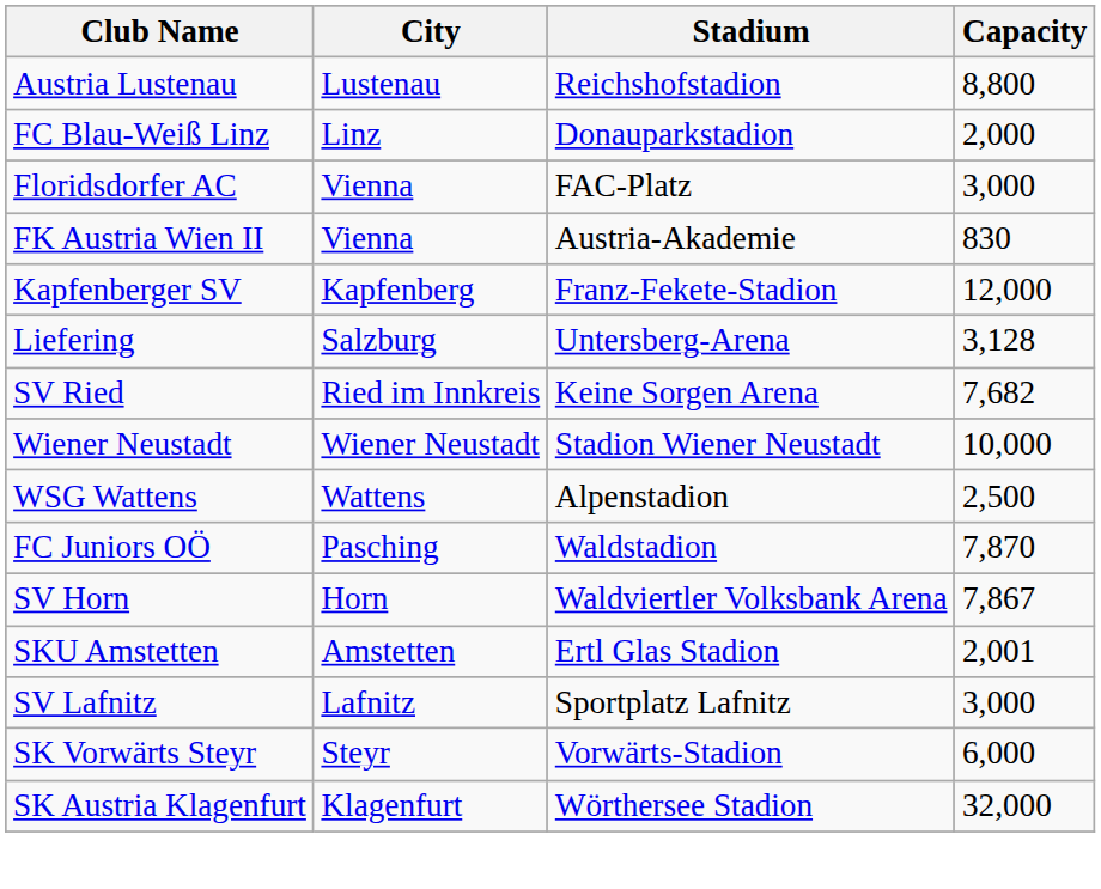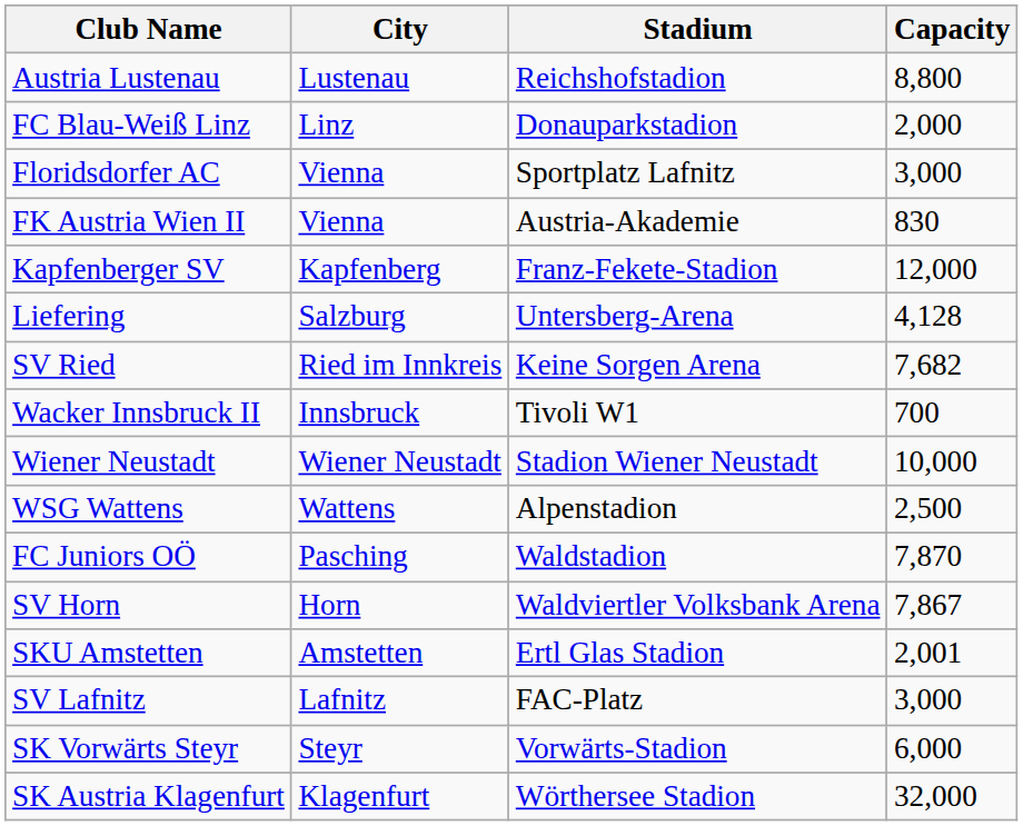Floridsdorfer AC | Stadium: FAC-Platz -> Sportplatz Lafnitz
Liefering | Capacity: 3,128 -> 4,128
+ row: Wacker Innsbruck II | Innsbruck | Tivoli W1 | 700
SV Lafnitz | Stadium: Sportplatz Lafnitz -> FAC-Platz
